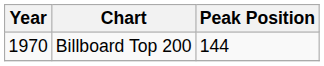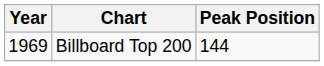Billboard Top 200 | Year: 1970 -> 1969
